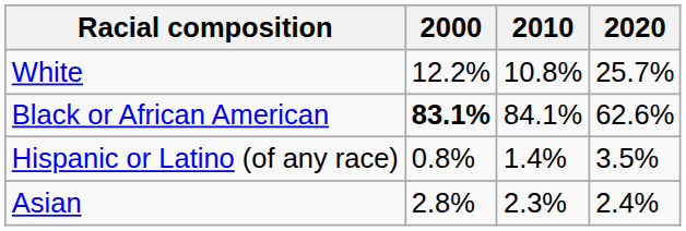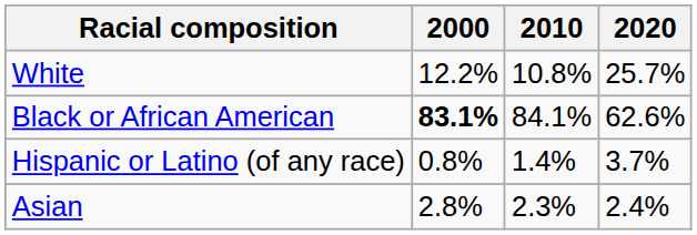Hispanic or Latino (of any race) | 2020: 3.5% -> 3.7%
